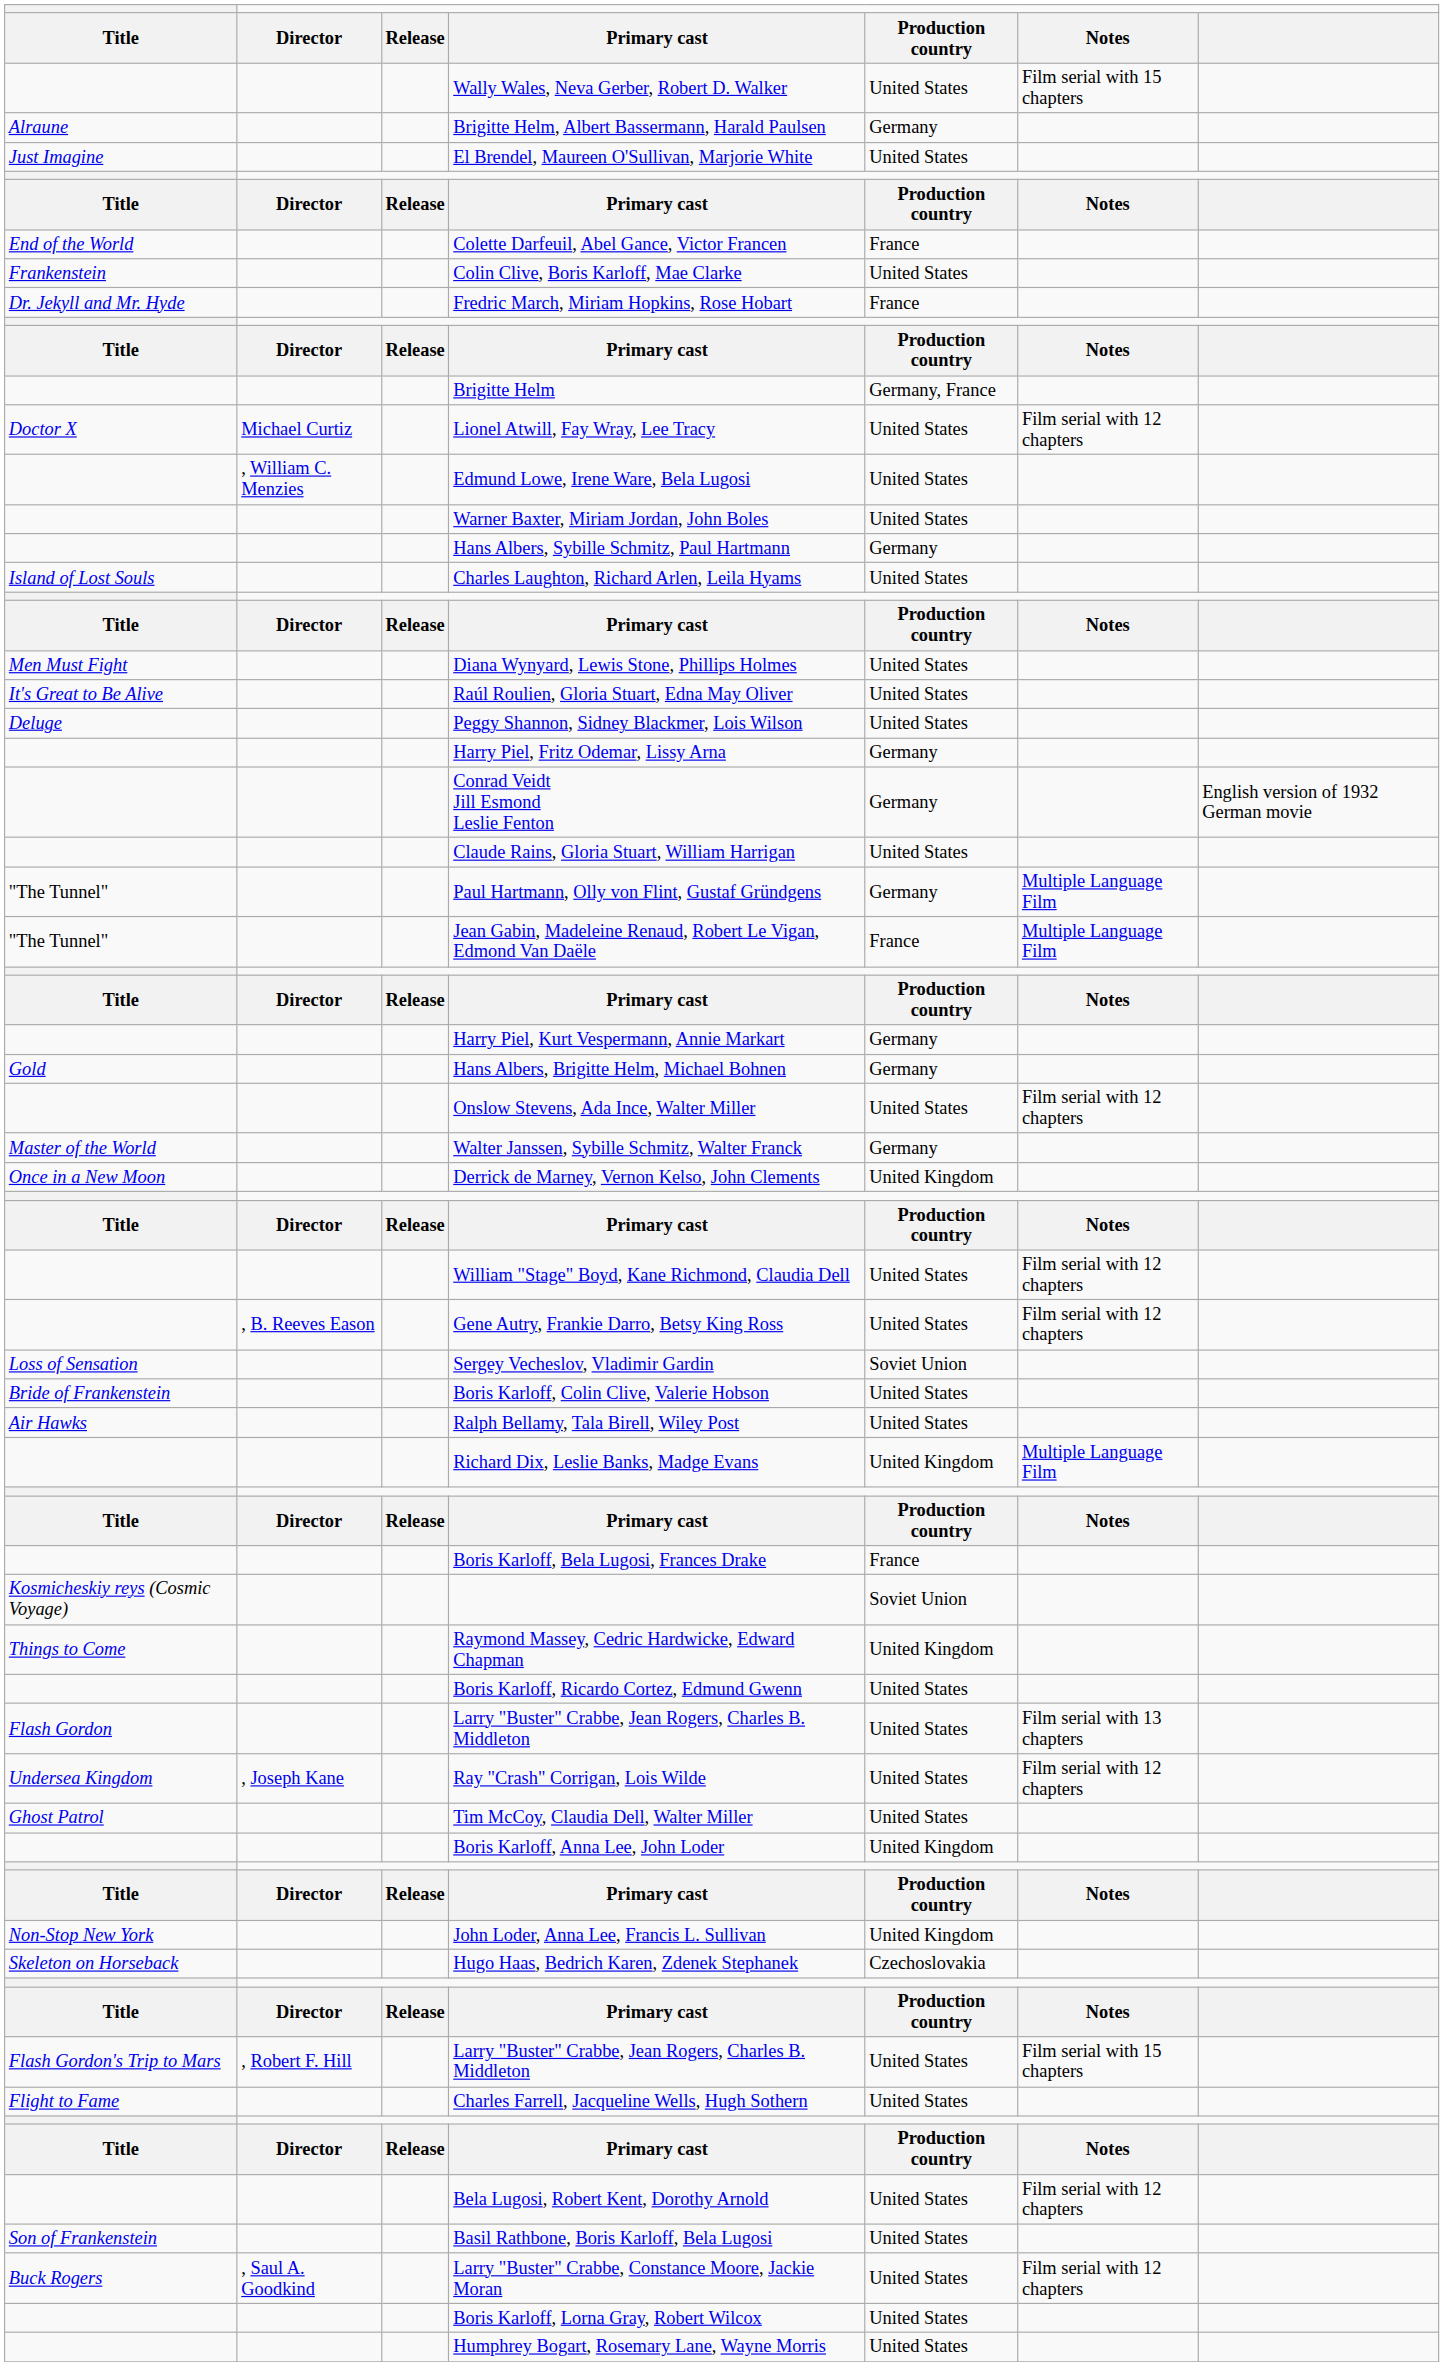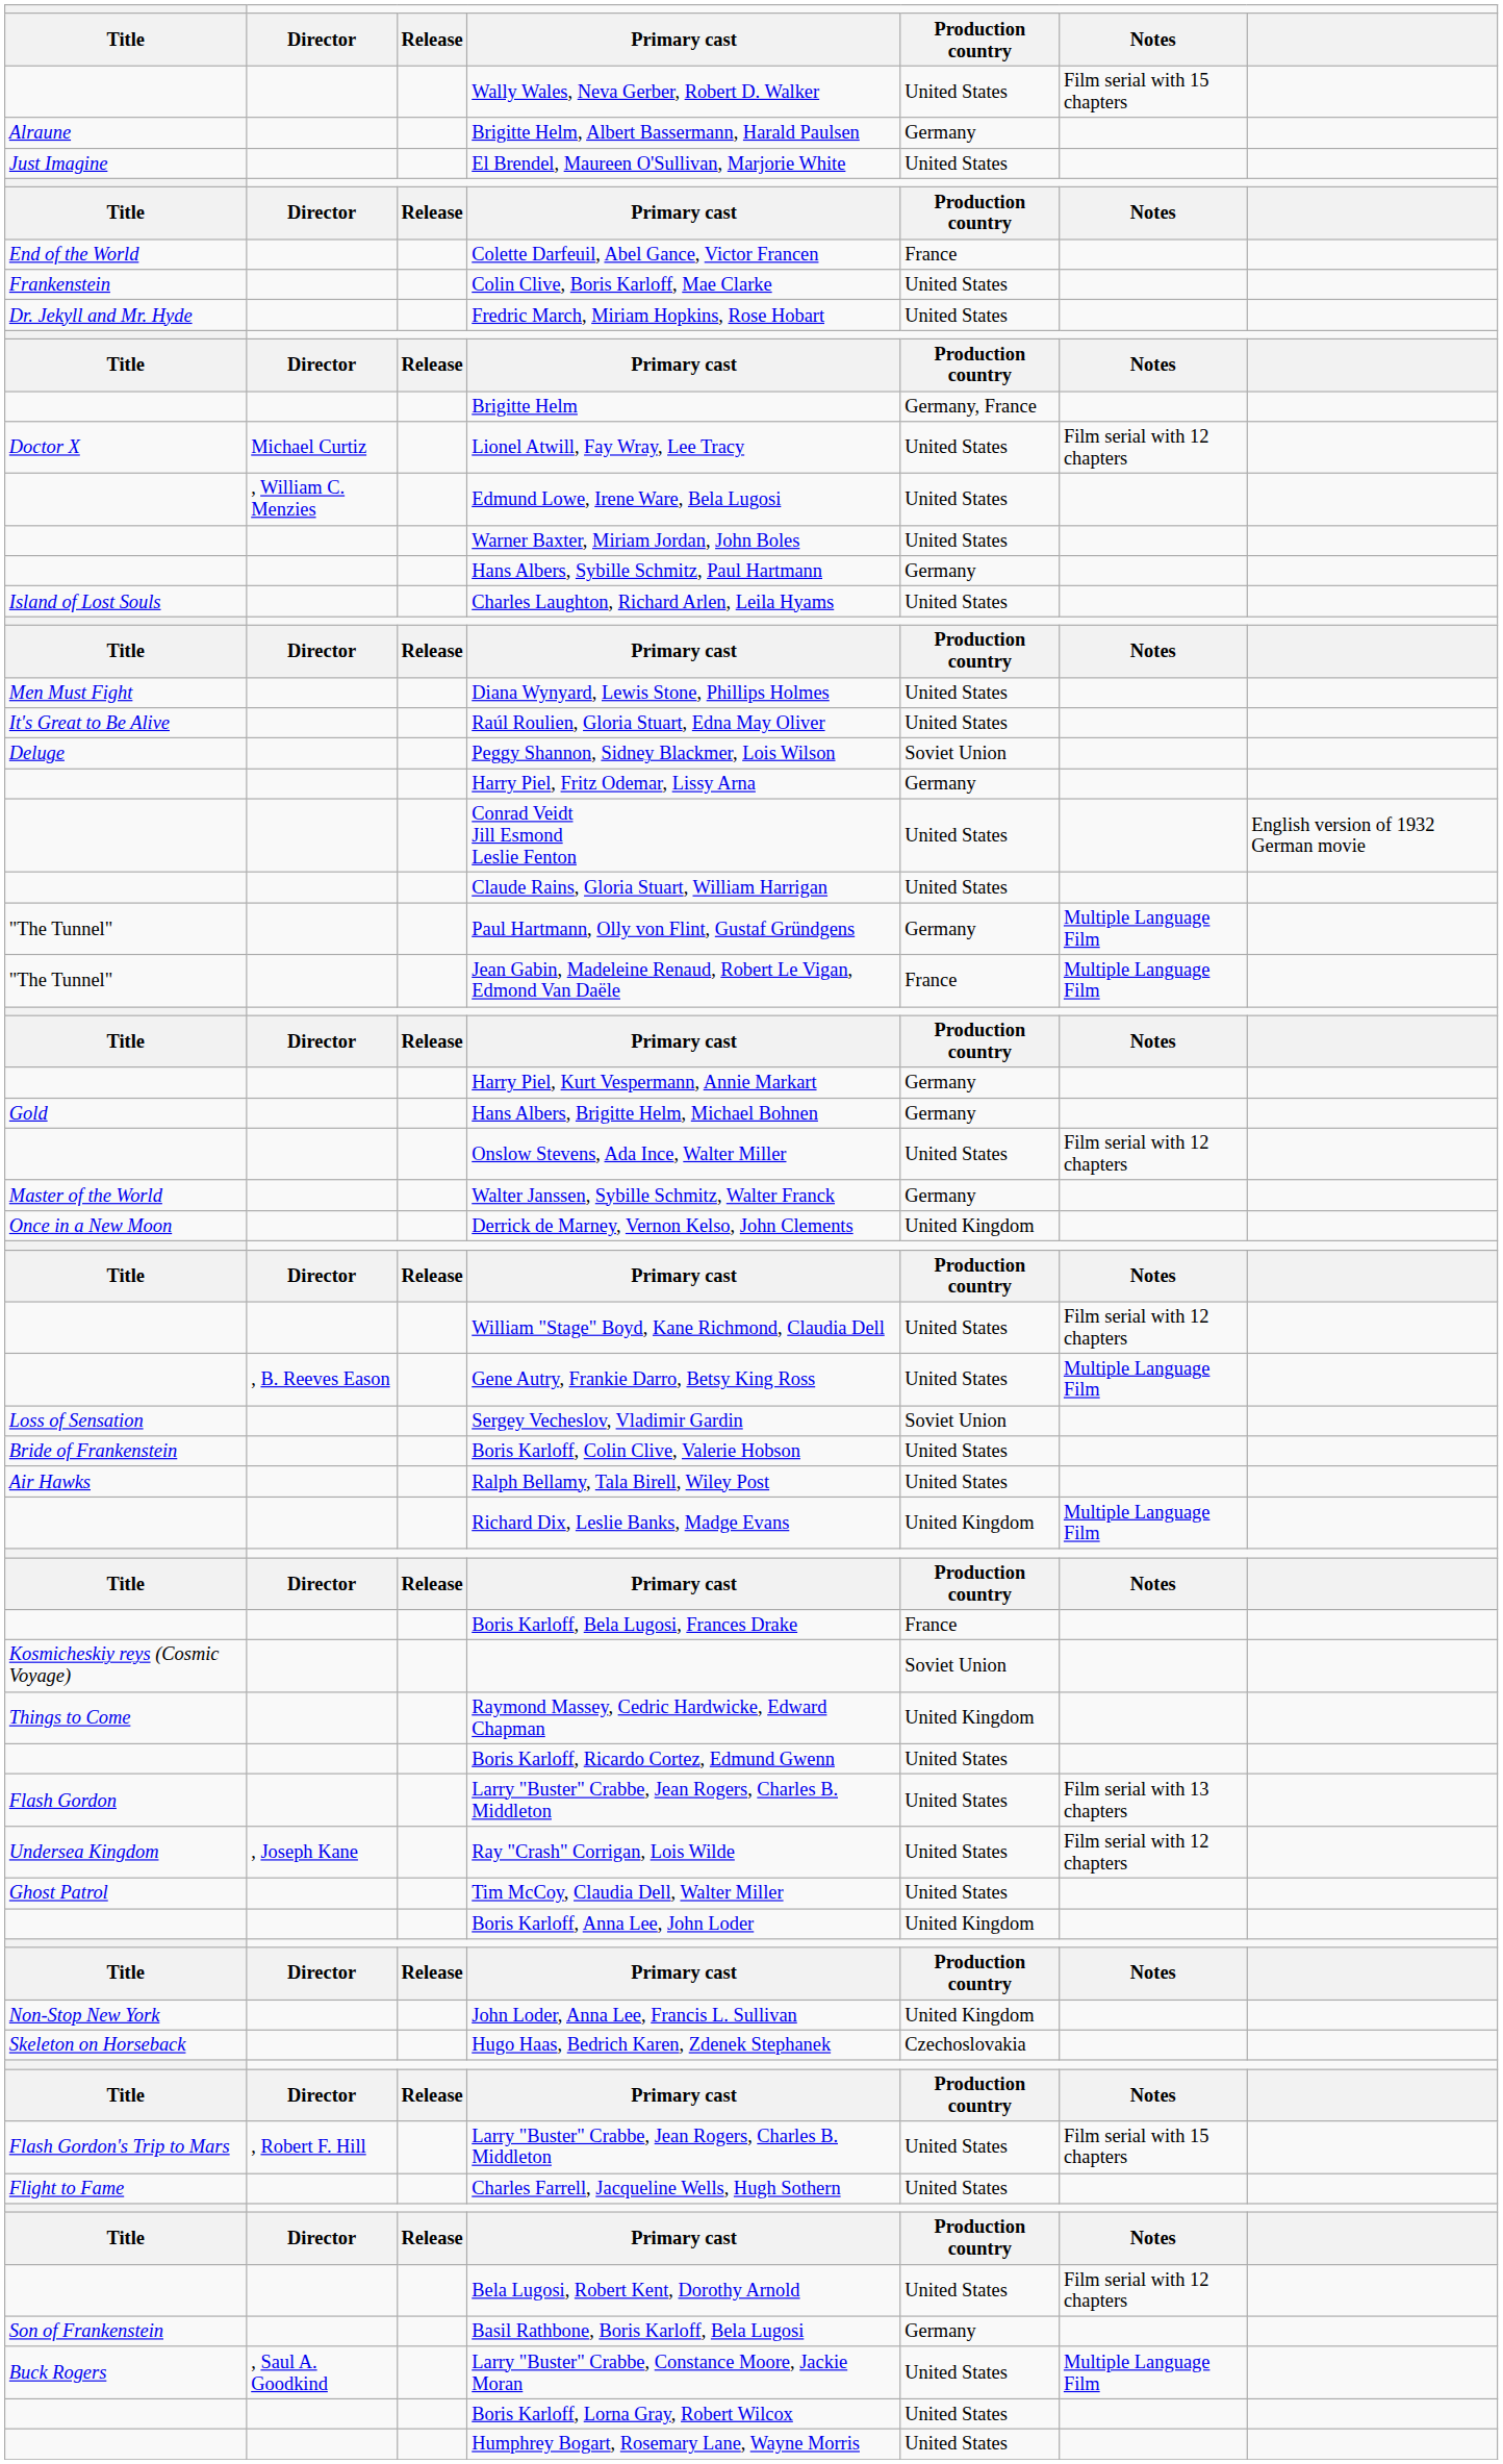Fredric March, Miriam Hopkins, Rose Hobart | Production country: France -> United States
Peggy Shannon, Sidney Blackmer, Lois Wilson | Production country: United States -> Soviet Union
Conrad Veidt Jill Esmond Leslie Fenton | Production country: Germany -> United States
Gene Autry, Frankie Darro, Betsy King Ross | Notes: Film serial with 12 chapters -> Multiple Language Film
Basil Rathbone, Boris Karloff, Bela Lugosi | Production country: United States -> Germany
Larry "Buster" Crabbe, Constance Moore, Jackie Moran | Notes: Film serial with 12 chapters -> Multiple Language Film
